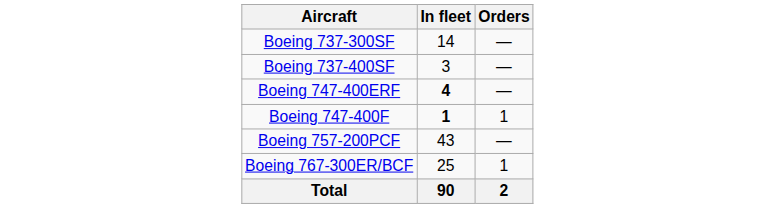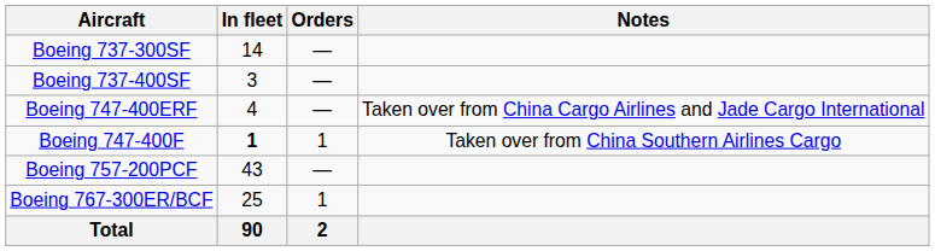+ column: Notes | Taken over from China Cargo Airlines and Jade Cargo International | Taken over from China Southern Airlines Cargo
Boeing 747-400ERF | In fleet: bold -> normal
